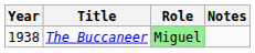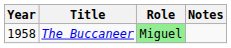The Buccaneer | Year: 1938 -> 1958
